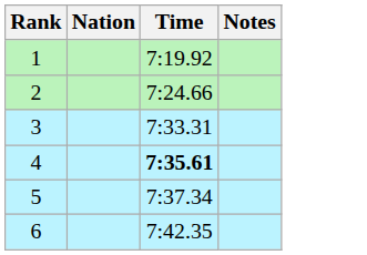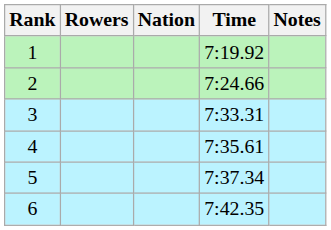+ column: Rowers
4 | Time: bold -> normal
